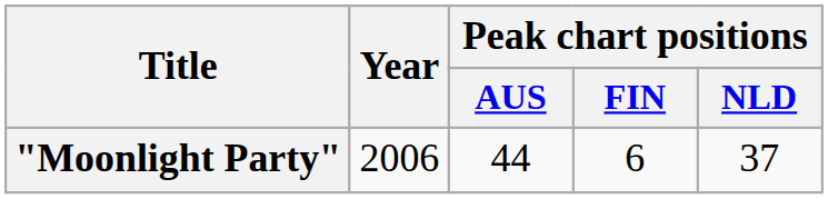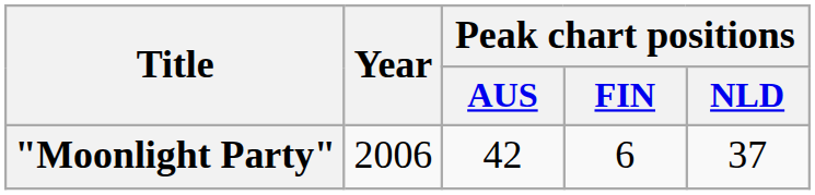"Moonlight Party" | Peak chart positions / AUS: 44 -> 42
